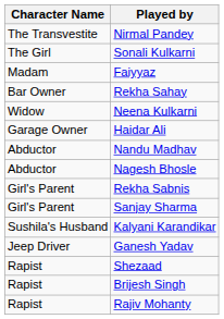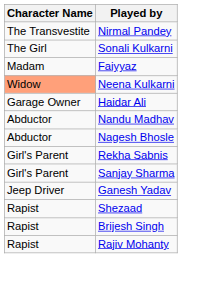- row: Bar Owner | Rekha Sahay
Neena Kulkarni | Character Name: no background -> lightsalmon background
- row: Sushila's Husband | Kalyani Karandikar
